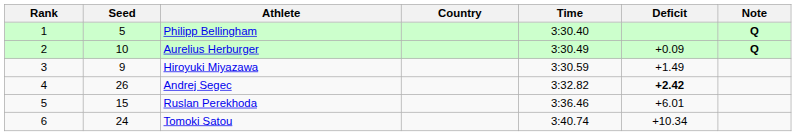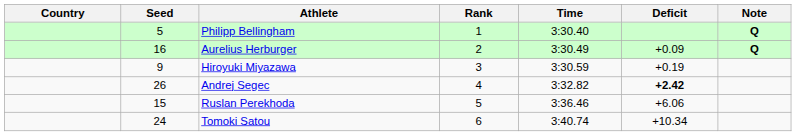columns swapped: Rank <-> Country
Aurelius Herburger | Seed: 10 -> 16
Hiroyuki Miyazawa | Deficit: +1.49 -> +0.19
Ruslan Perekhoda | Deficit: +6.01 -> +6.06
